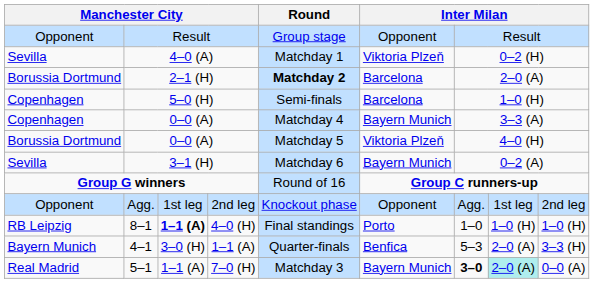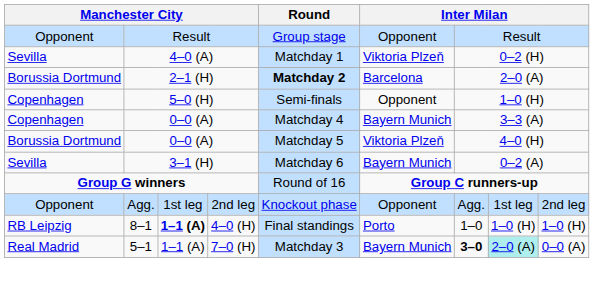5–0 (H) | column 6: Barcelona -> Opponent
- row: Bayern Munich | 4–1 | 3–0 (H) | 1–1 (A) | Quarter-finals | Benfica | 5–3 | 2–0 (A) | 3–3 (H)
